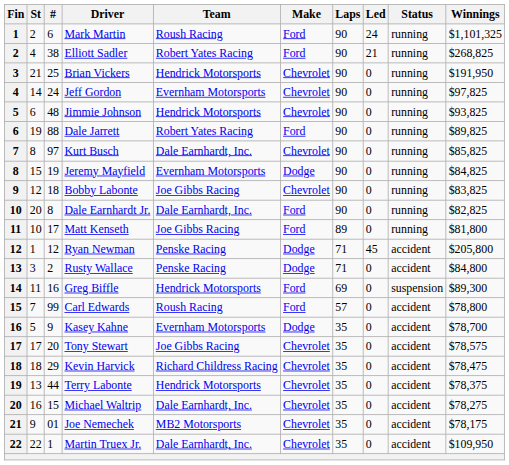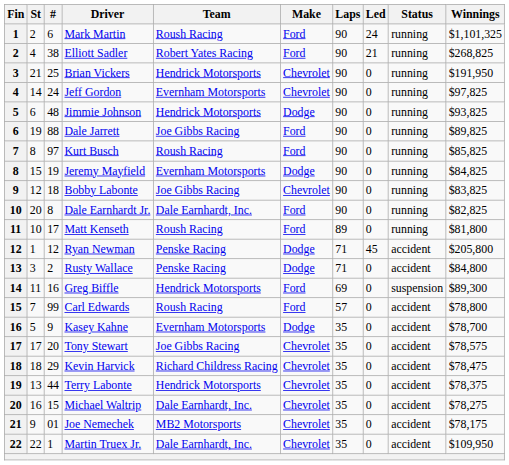Jimmie Johnson | Make: Chevrolet -> Dodge
Dale Jarrett | Team: Robert Yates Racing -> Joe Gibbs Racing
Kurt Busch | Team: Dale Earnhardt, Inc. -> Roush Racing
Kurt Busch | Make: Chevrolet -> Ford
Matt Kenseth | Team: Joe Gibbs Racing -> Roush Racing
